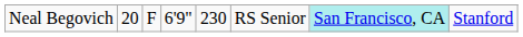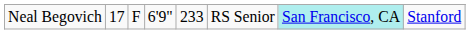Neal Begovich | column 2: 20 -> 17
Neal Begovich | column 5: 230 -> 233
